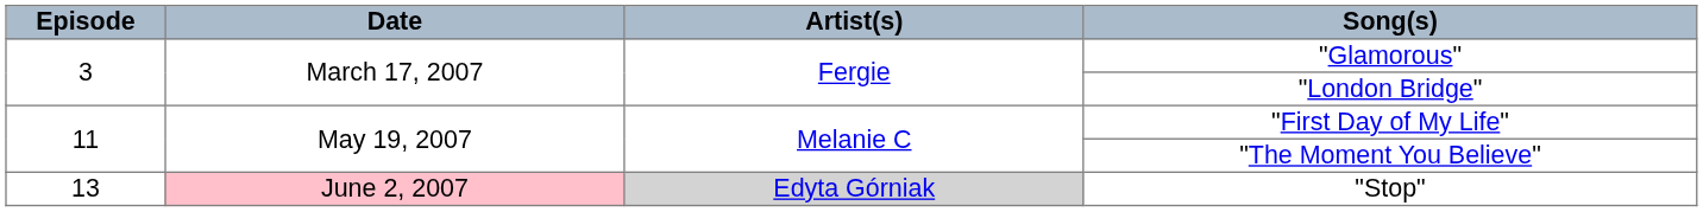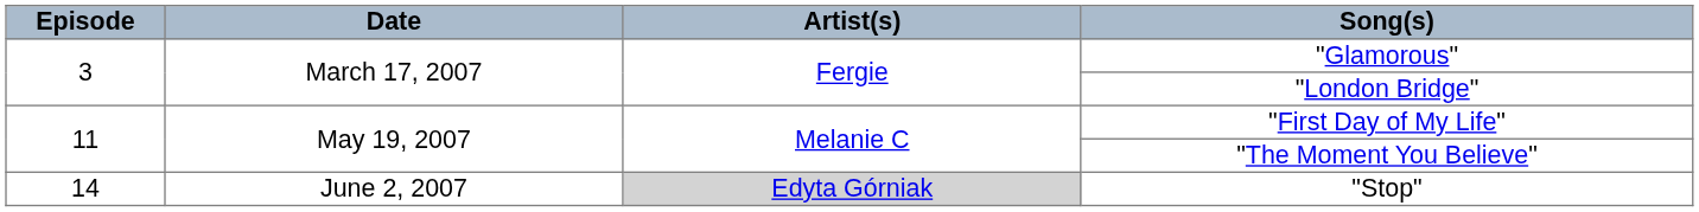"Stop" | Episode: 13 -> 14
"Stop" | Date: pink background -> no background
